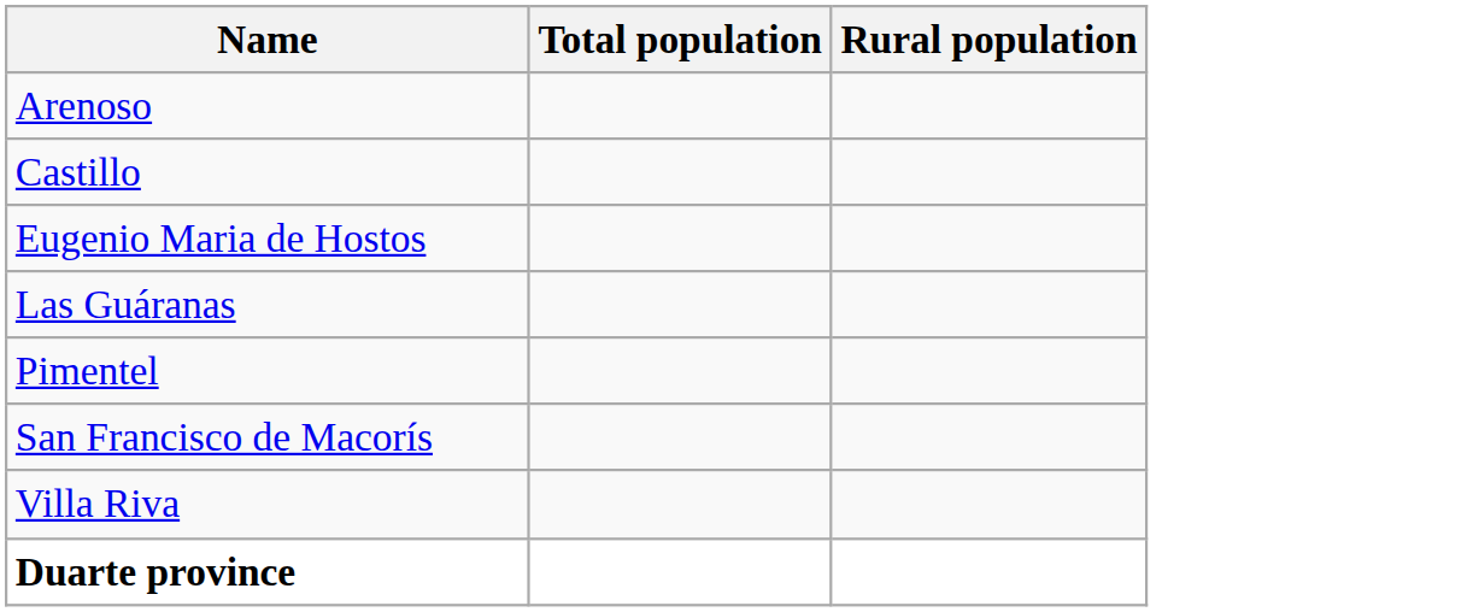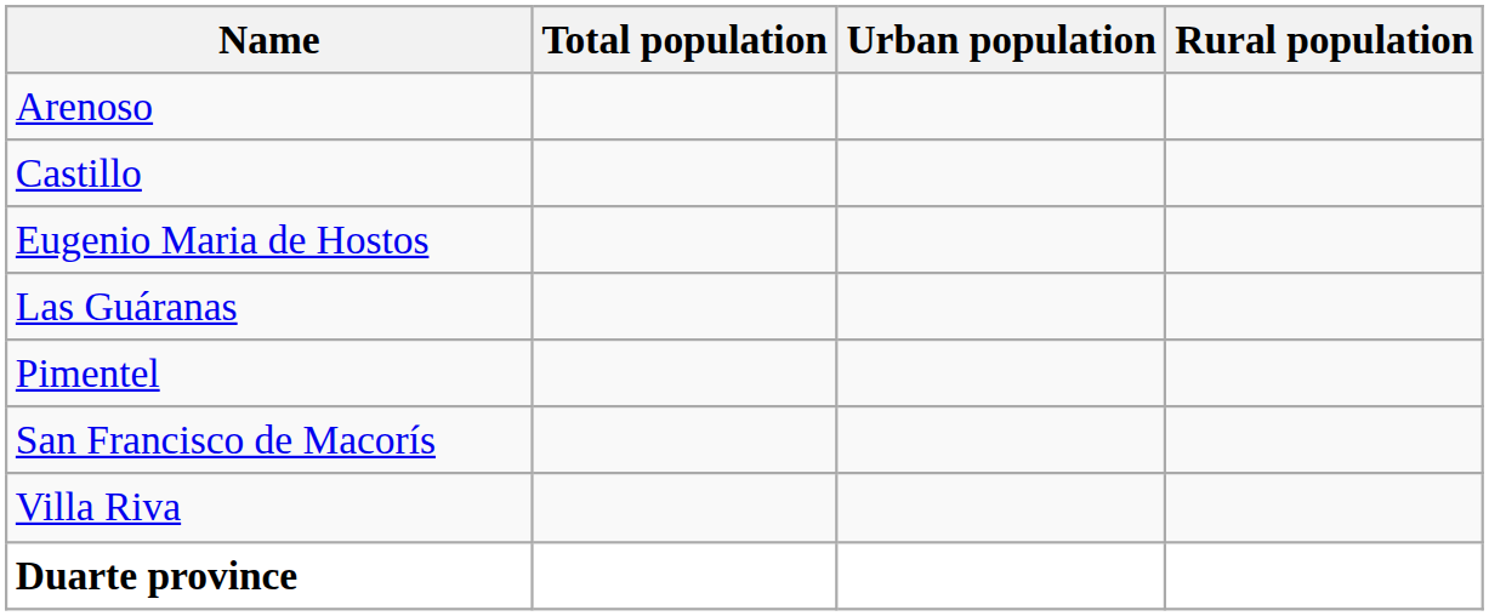+ column: Urban population
